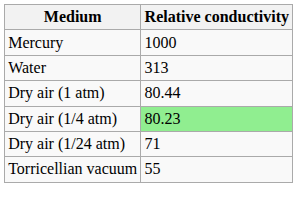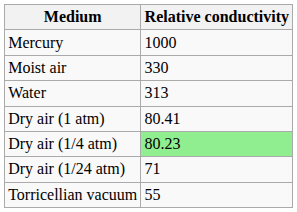+ row: Moist air | 330
Dry air (1 atm) | Relative conductivity: 80.44 -> 80.41
